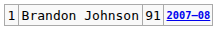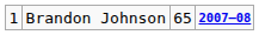Brandon Johnson | column 3: 91 -> 65
